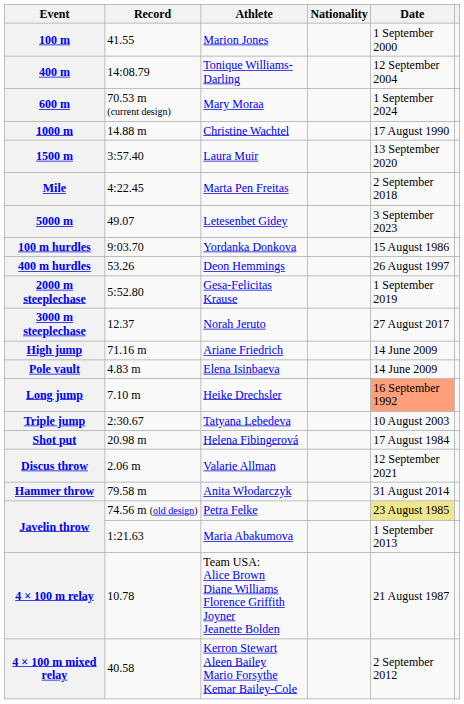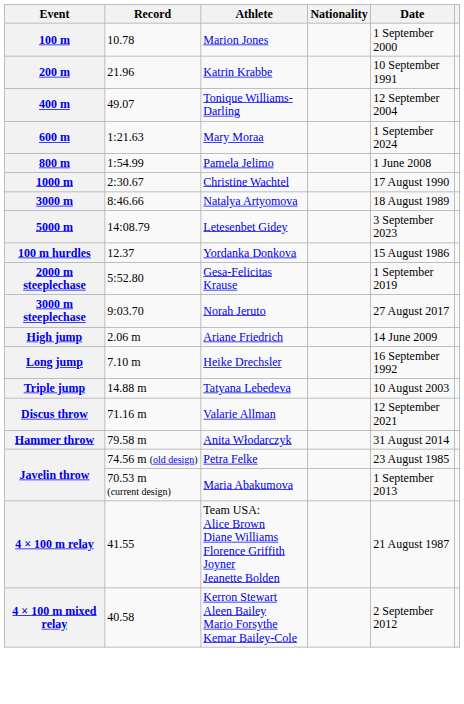100 m | Record: 41.55 -> 10.78
+ row: 200 m | 21.96 | Katrin Krabbe | 10 September 1991
400 m | Record: 14:08.79 -> 49.07
600 m | Record: 70.53 m (current design) -> 1:21.63
+ row: 800 m | 1:54.99 | Pamela Jelimo | 1 June 2008
1000 m | Record: 14.88 m -> 2:30.67
- row: 1500 m | 3:57.40 | Laura Muir | 13 September 2020
- row: Mile | 4:22.45 | Marta Pen Freitas | 2 September 2018
+ row: 3000 m | 8:46.66 | Natalya Artyomova | 18 August 1989
5000 m | Record: 49.07 -> 14:08.79
100 m hurdles | Record: 9:03.70 -> 12.37
- row: 400 m hurdles | 53.26 | Deon Hemmings | 26 August 1997
3000 m steeplechase | Record: 12.37 -> 9:03.70
High jump | Record: 71.16 m -> 2.06 m
- row: Pole vault | 4.83 m | Elena Isinbaeva | 14 June 2009
Long jump | Date: lightsalmon background -> no background
Triple jump | Record: 2:30.67 -> 14.88 m
- row: Shot put | 20.98 m | Helena Fibingerová | 17 August 1984
Discus throw | Record: 2.06 m -> 71.16 m
Javelin throw / Petra Felke | Date: khaki background -> no background
Javelin throw / Maria Abakumova | Record: 1:21.63 -> 70.53 m (current design)
4 × 100 m relay | Record: 10.78 -> 41.55
